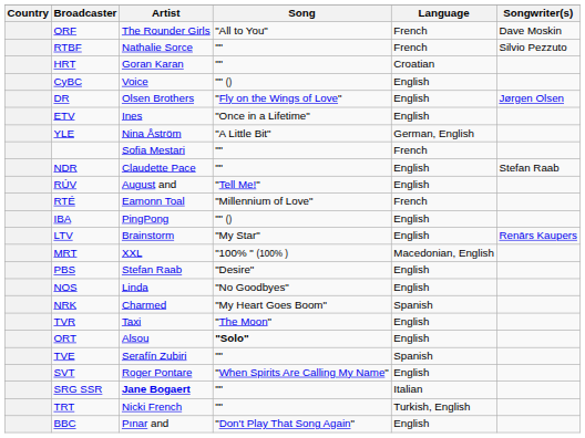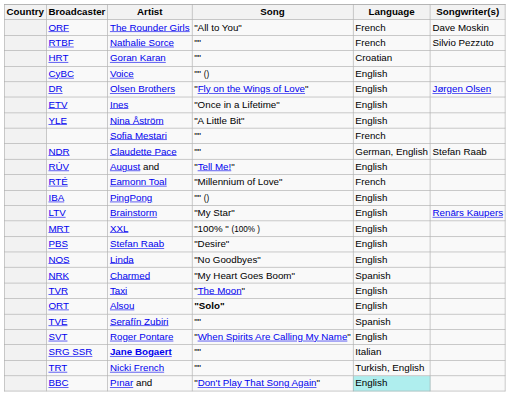YLE | Language: German, English -> English
NDR | Language: English -> German, English
MRT | Language: Macedonian, English -> English
BBC | Language: no background -> paleturquoise background
